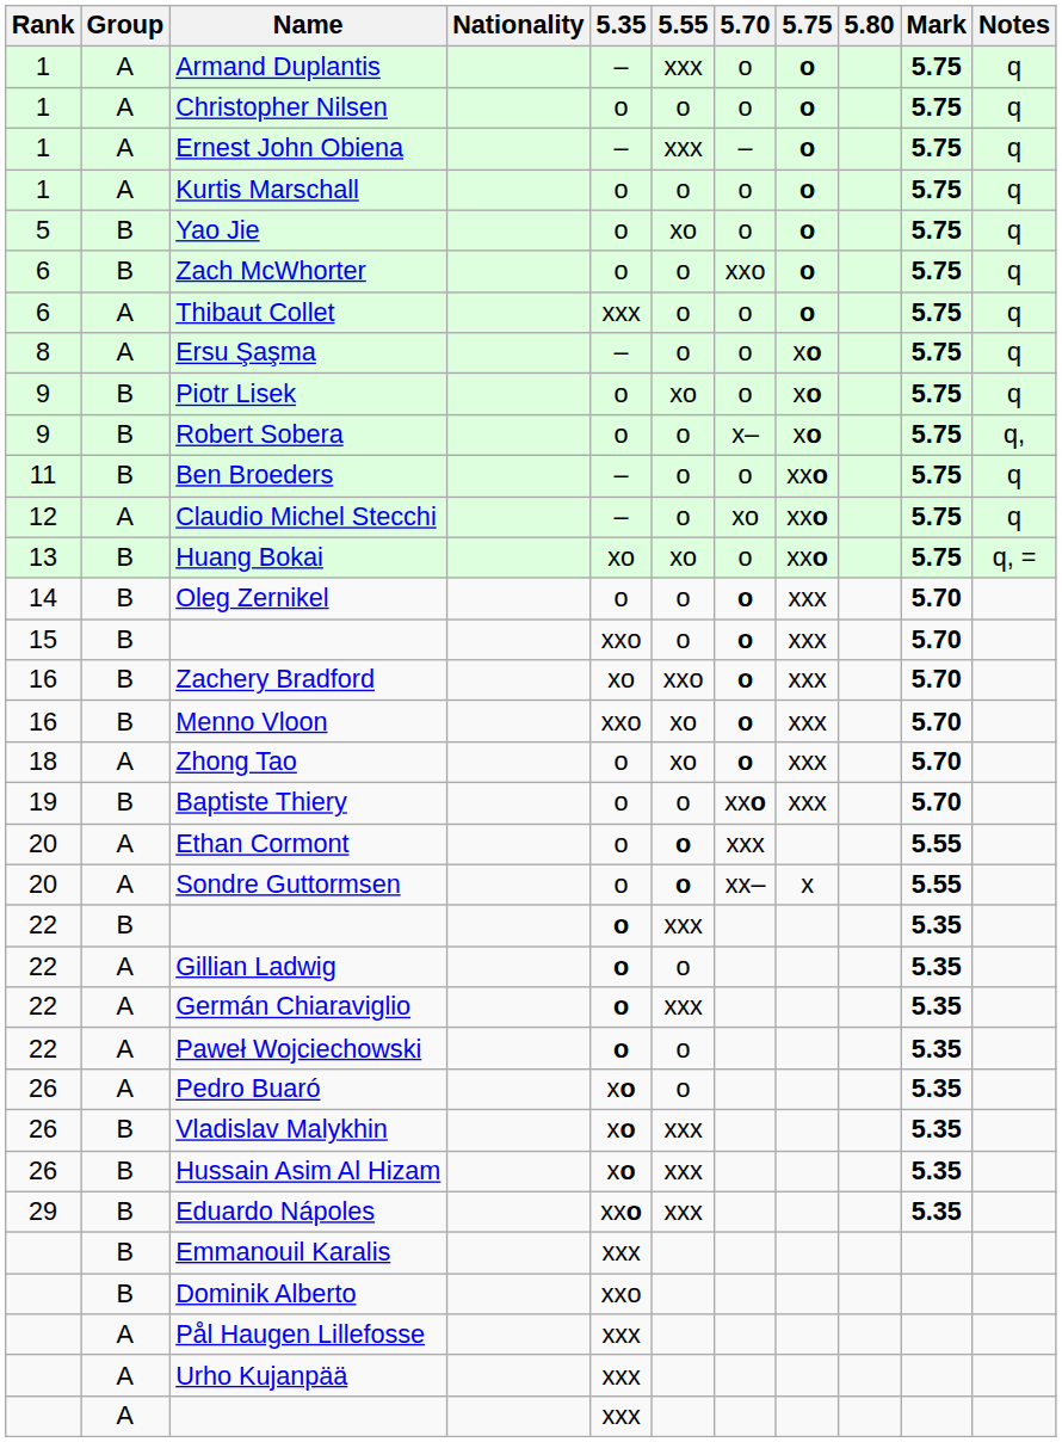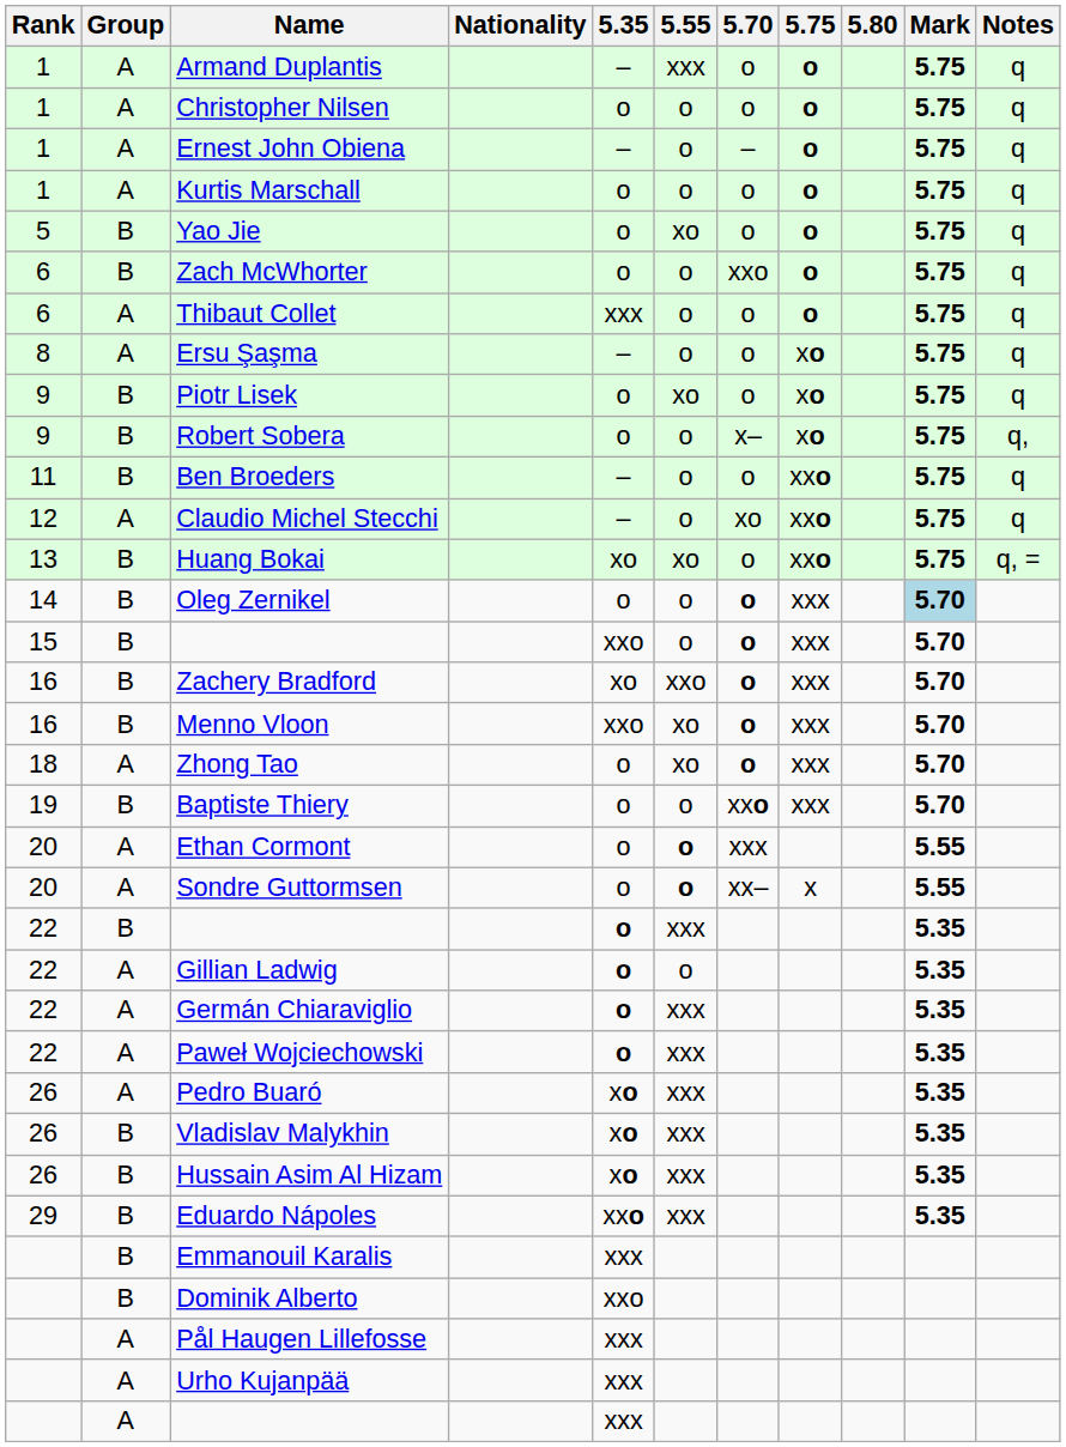Ernest John Obiena | 5.55: xxx -> o
Oleg Zernikel | Mark: no background -> lightblue background
Paweł Wojciechowski | 5.55: o -> xxx
Pedro Buaró | 5.55: o -> xxx
